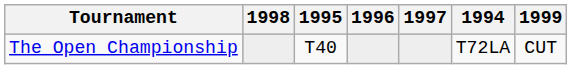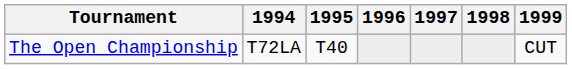columns swapped: 1994 <-> 1998
